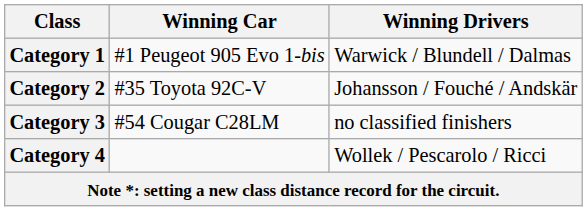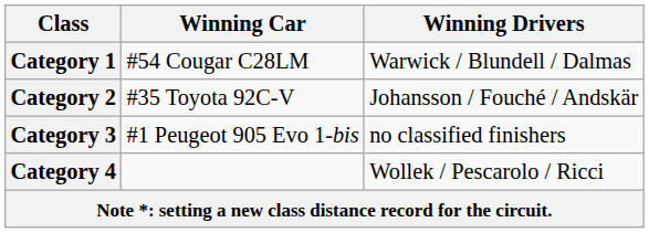Category 1 | Winning Car: #1 Peugeot 905 Evo 1-bis -> #54 Cougar C28LM
Category 3 | Winning Car: #54 Cougar C28LM -> #1 Peugeot 905 Evo 1-bis
